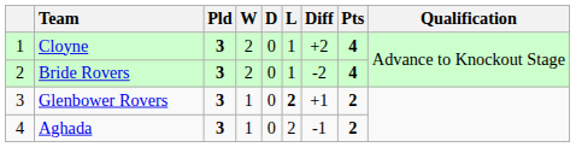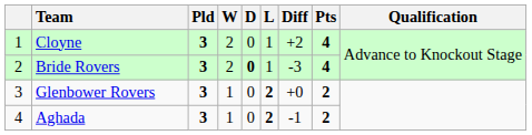Bride Rovers | D: normal -> bold
Bride Rovers | Diff: -2 -> -3
Glenbower Rovers | Diff: +1 -> +0
Aghada | L: normal -> bold
